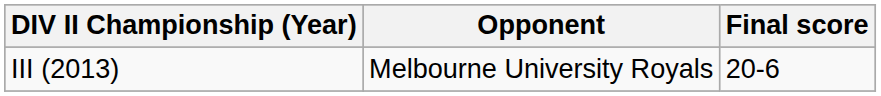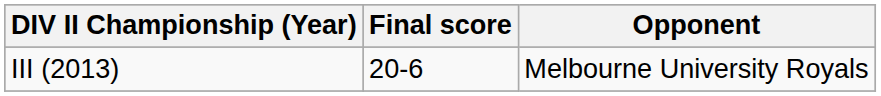columns swapped: Opponent <-> Final score
